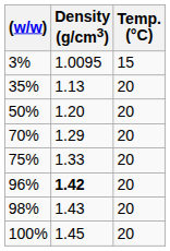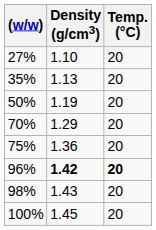- row: 3% | 1.0095 | 15
+ row: 27% | 1.10 | 20
50% | Density (g/cm3): 1.20 -> 1.19
75% | Density (g/cm3): 1.33 -> 1.36
96% | Temp. (°C): normal -> bold
